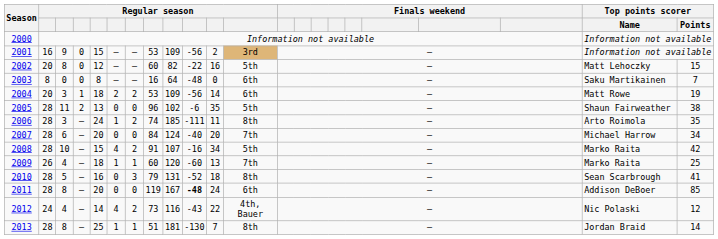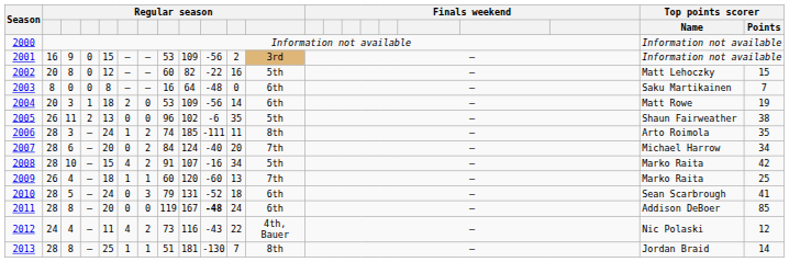2004 | column 7: 2 -> 0
2005 | column 2: 28 -> 26
2007 | column 7: 0 -> 2
2010 | column 5: 16 -> 24
2010 | column 12: 8th -> 6th
2012 | column 5: 14 -> 11
